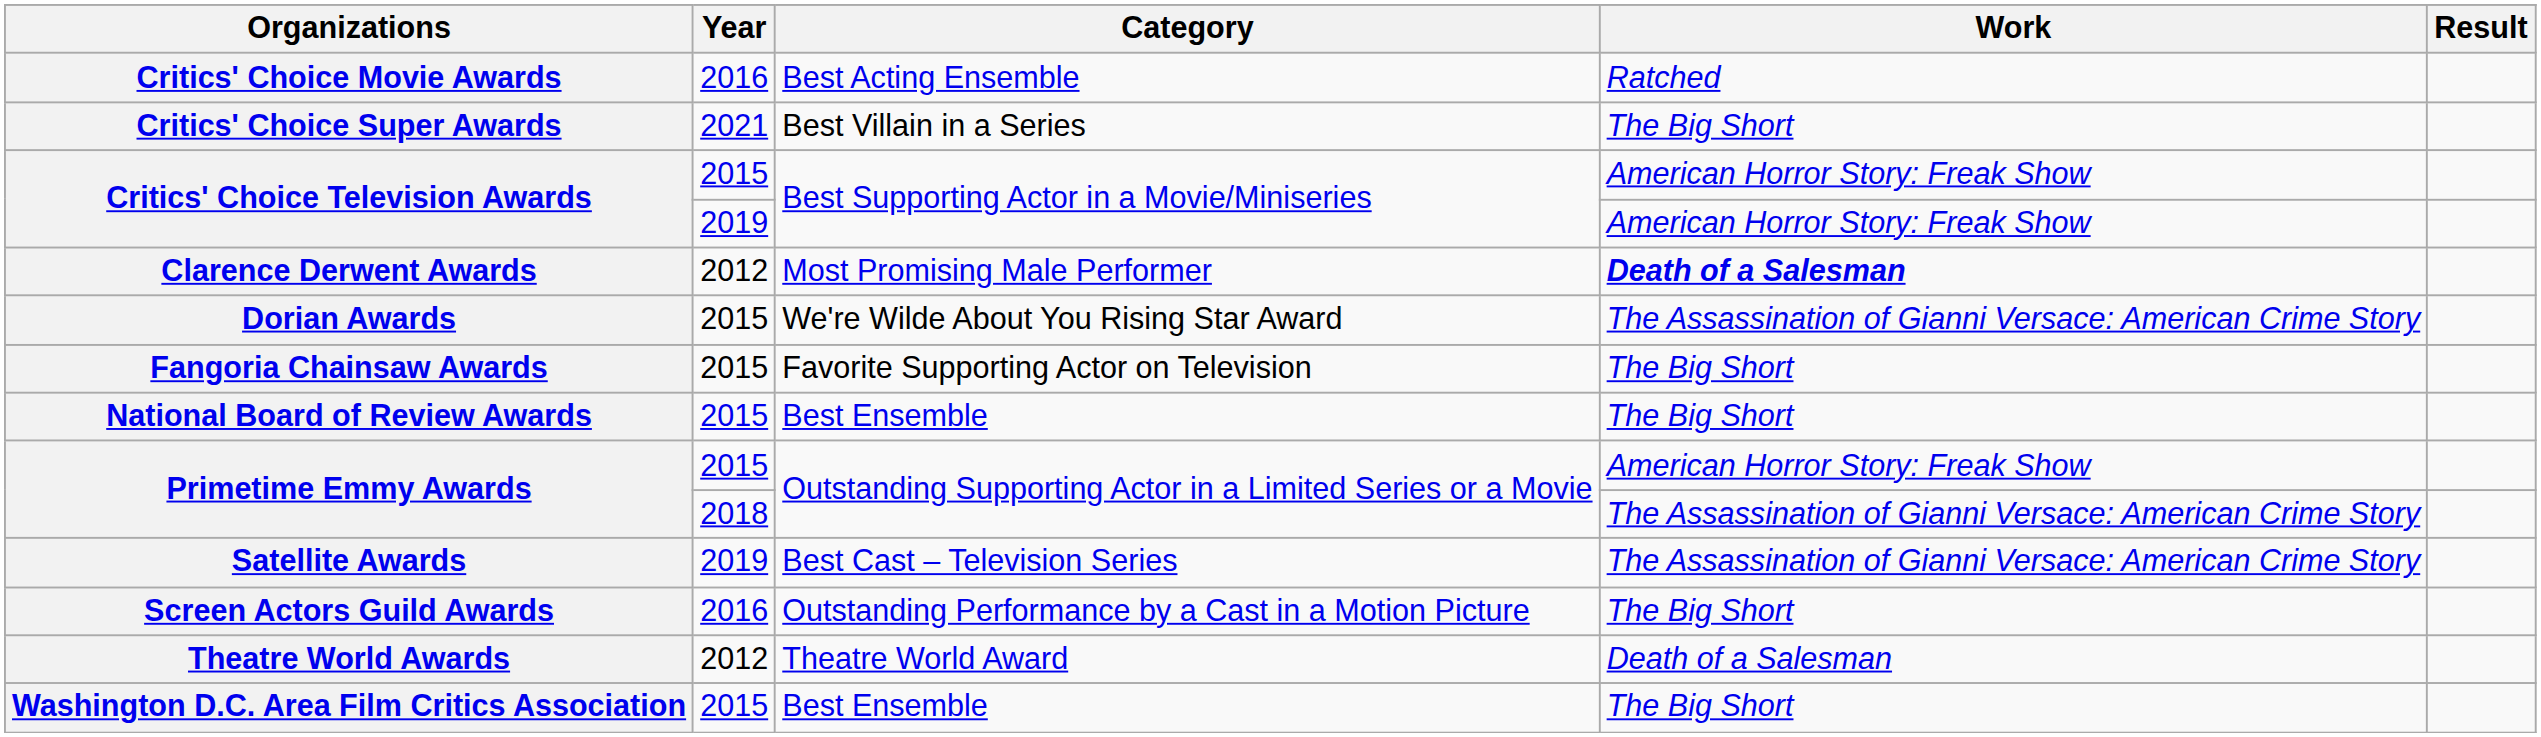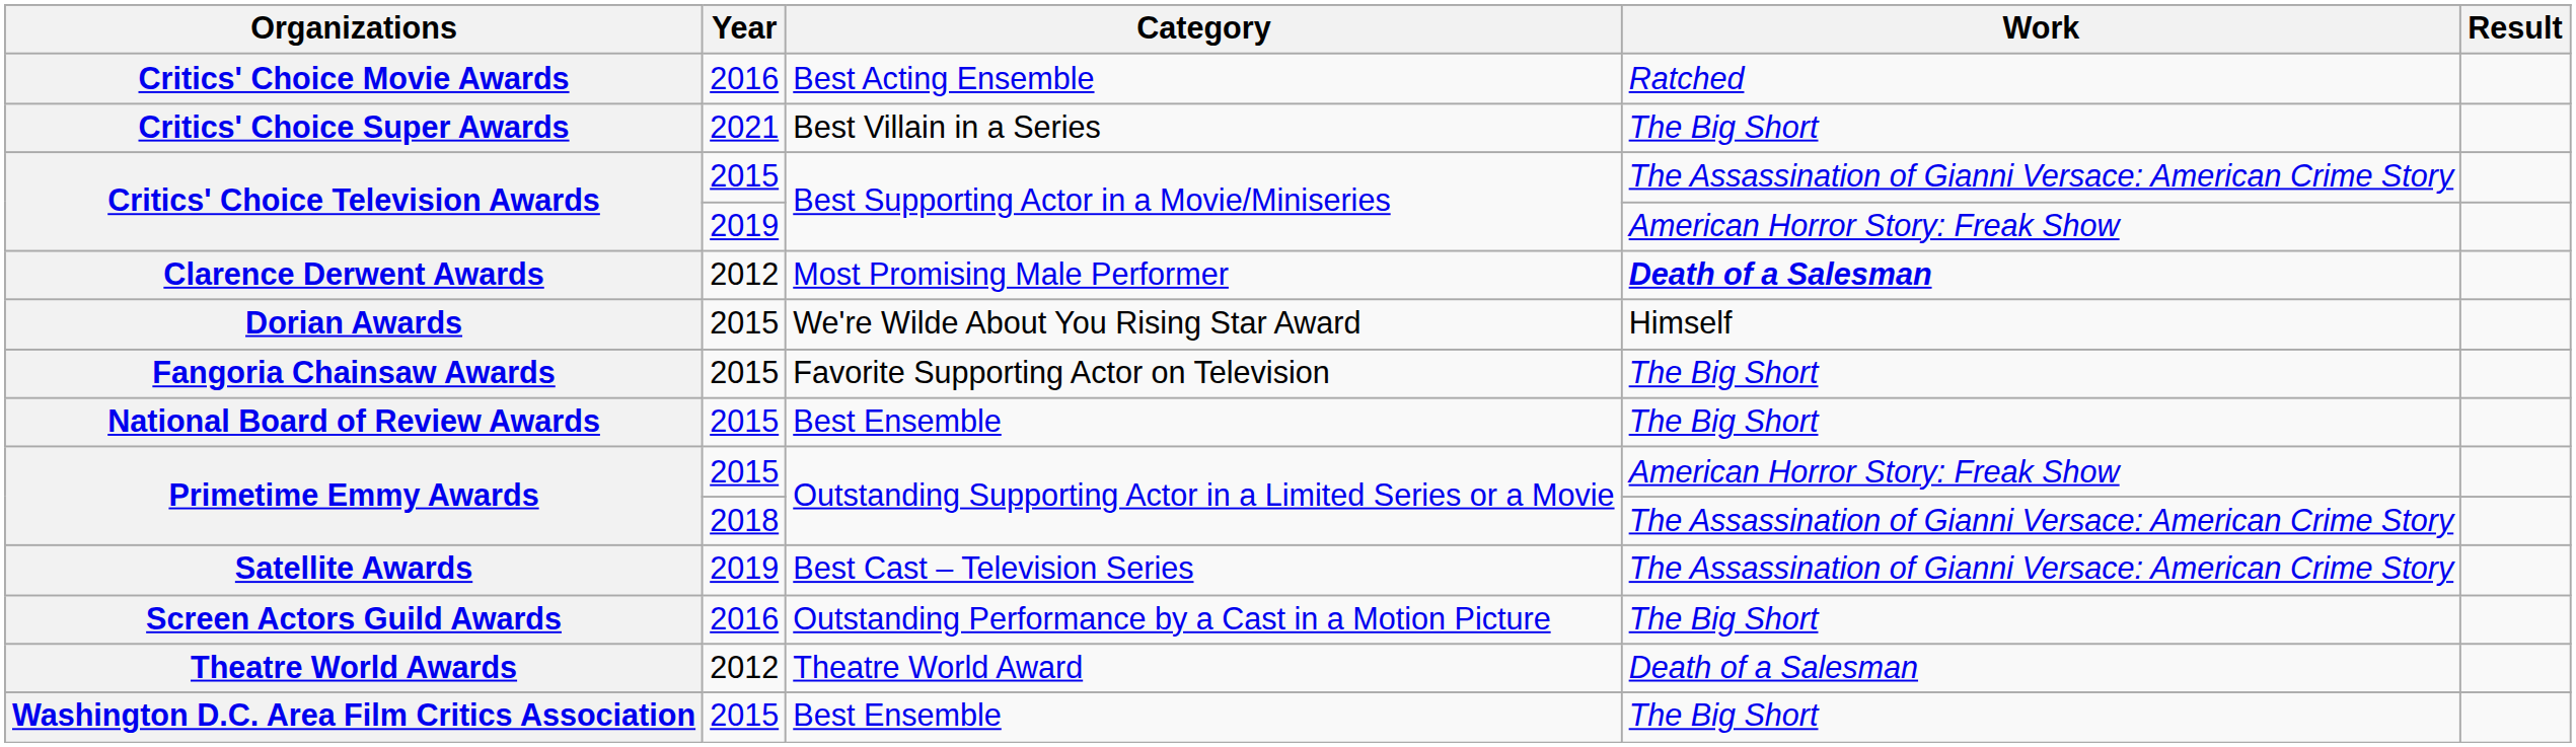Critics' Choice Television Awards / 2015 | Work: American Horror Story: Freak Show -> The Assassination of Gianni Versace: American Crime Story
Dorian Awards | Work: The Assassination of Gianni Versace: American Crime Story -> Himself
